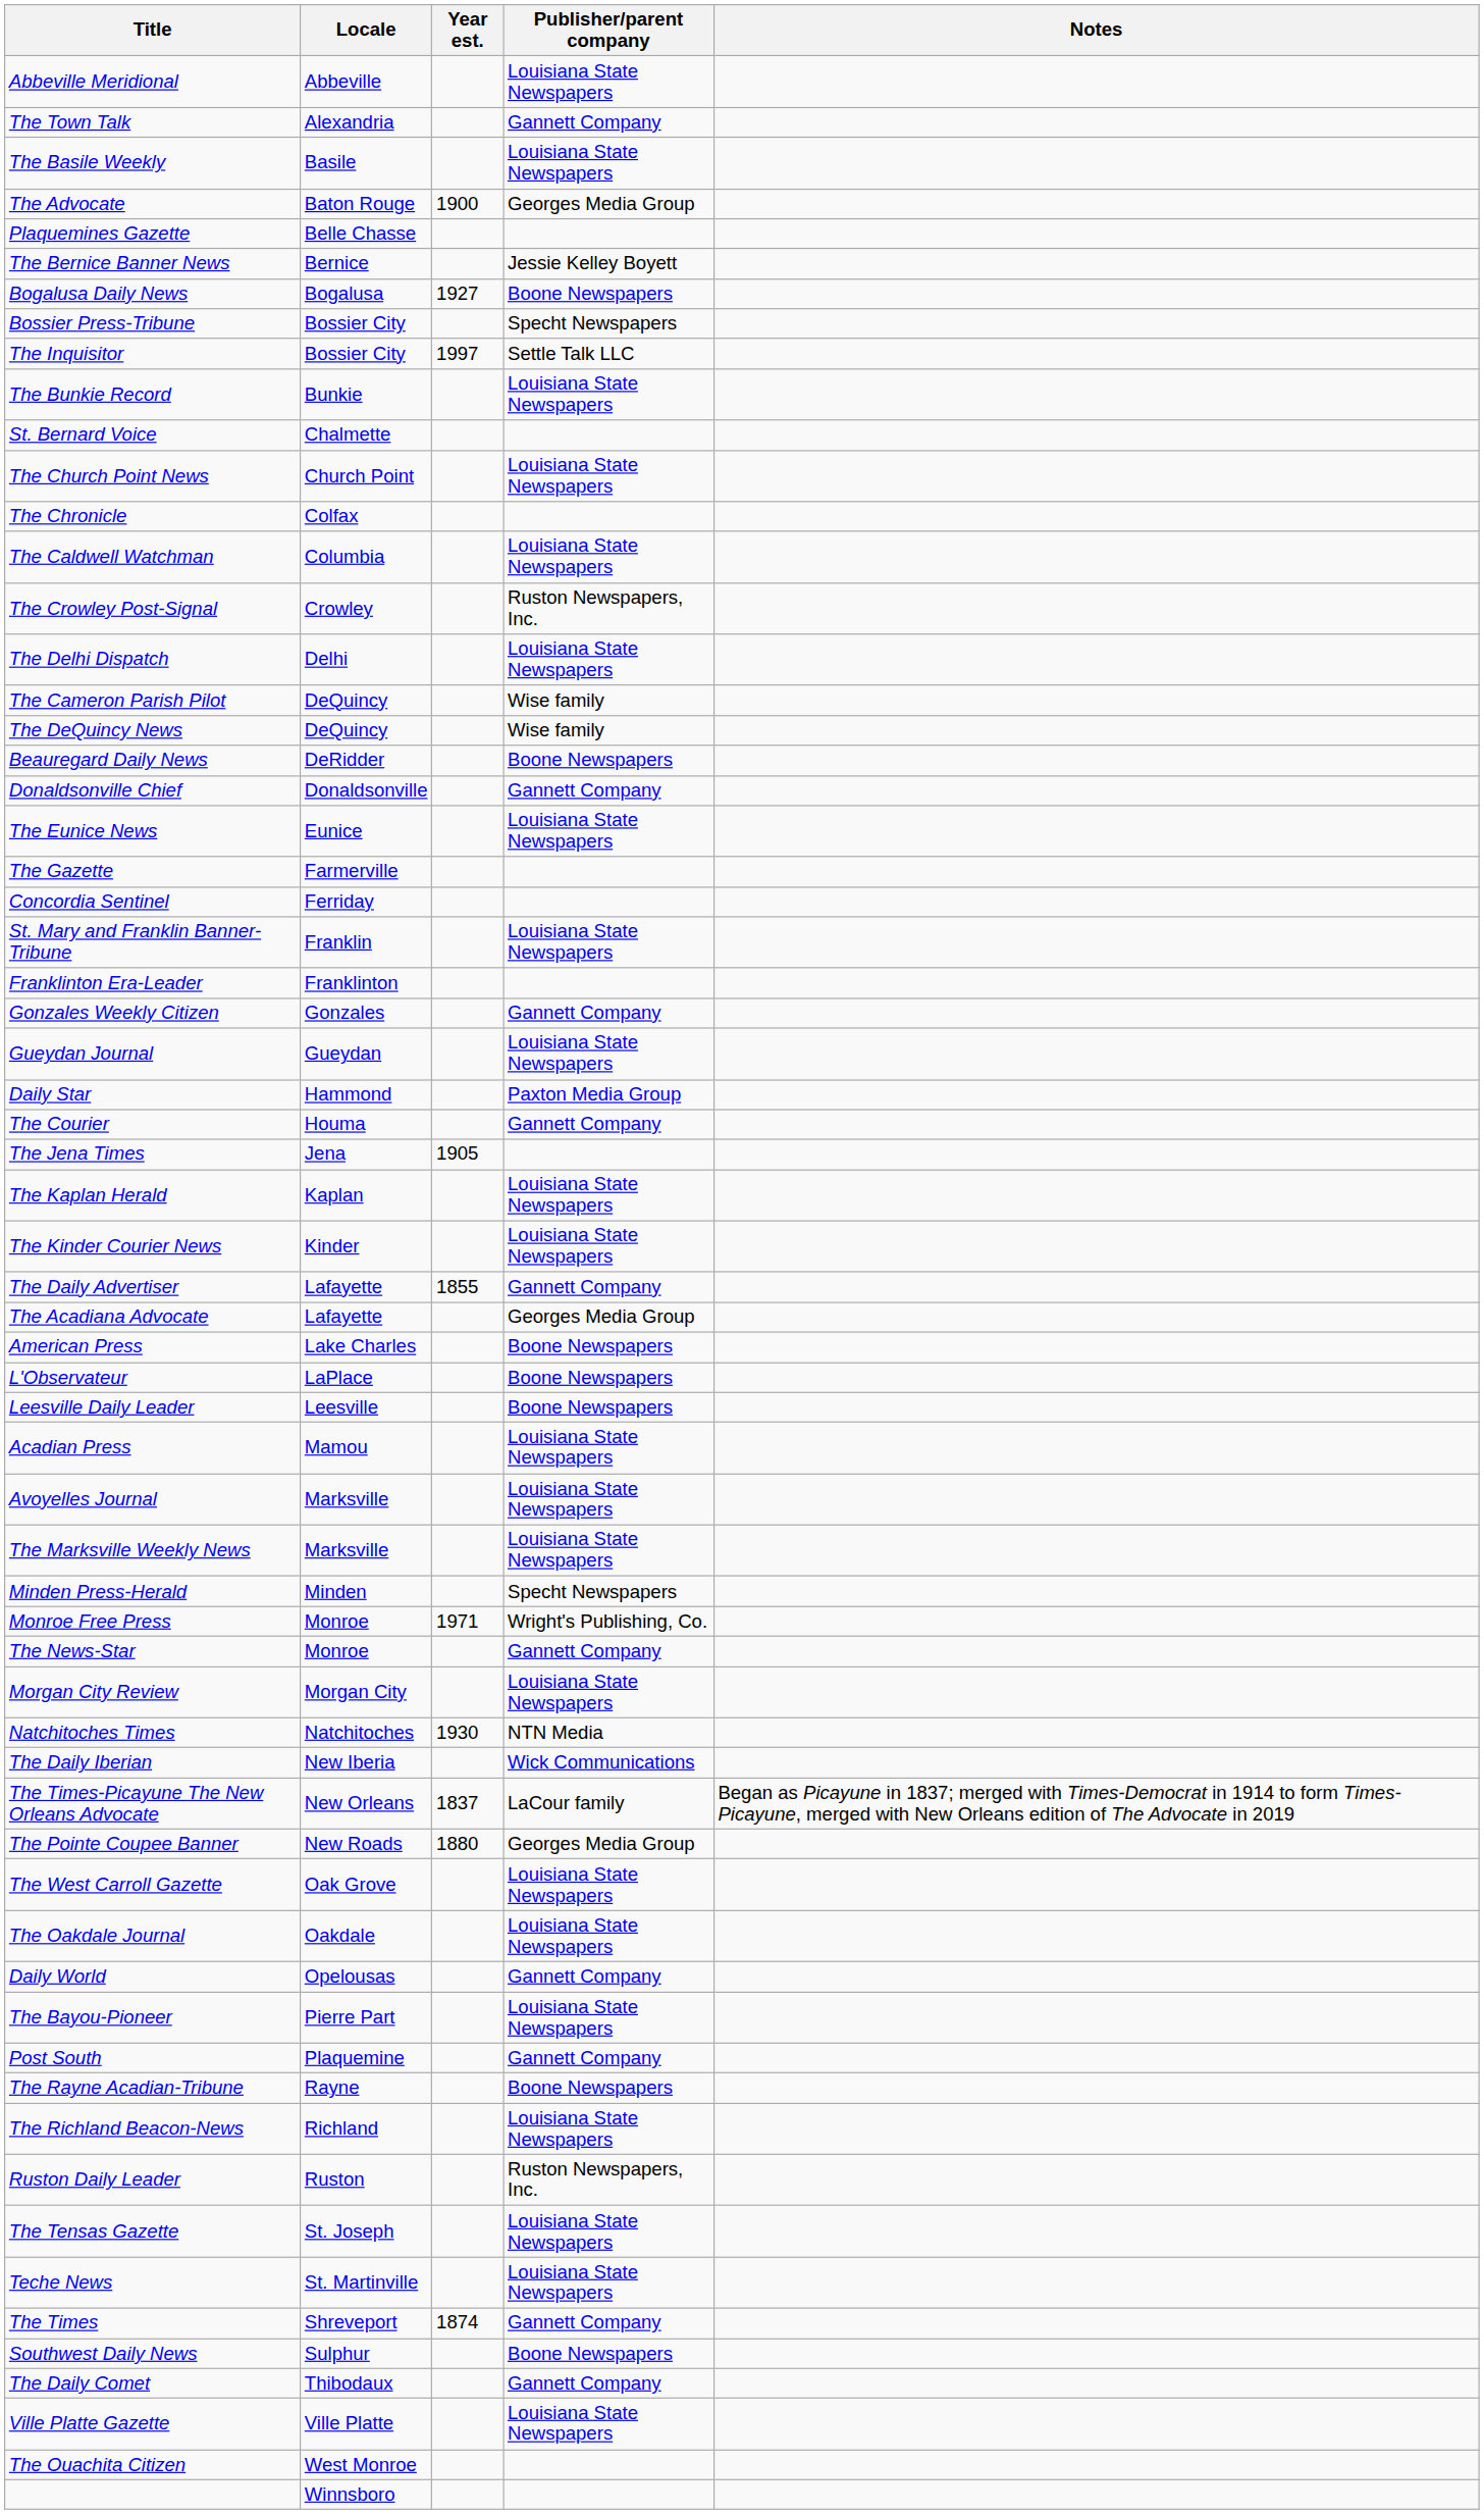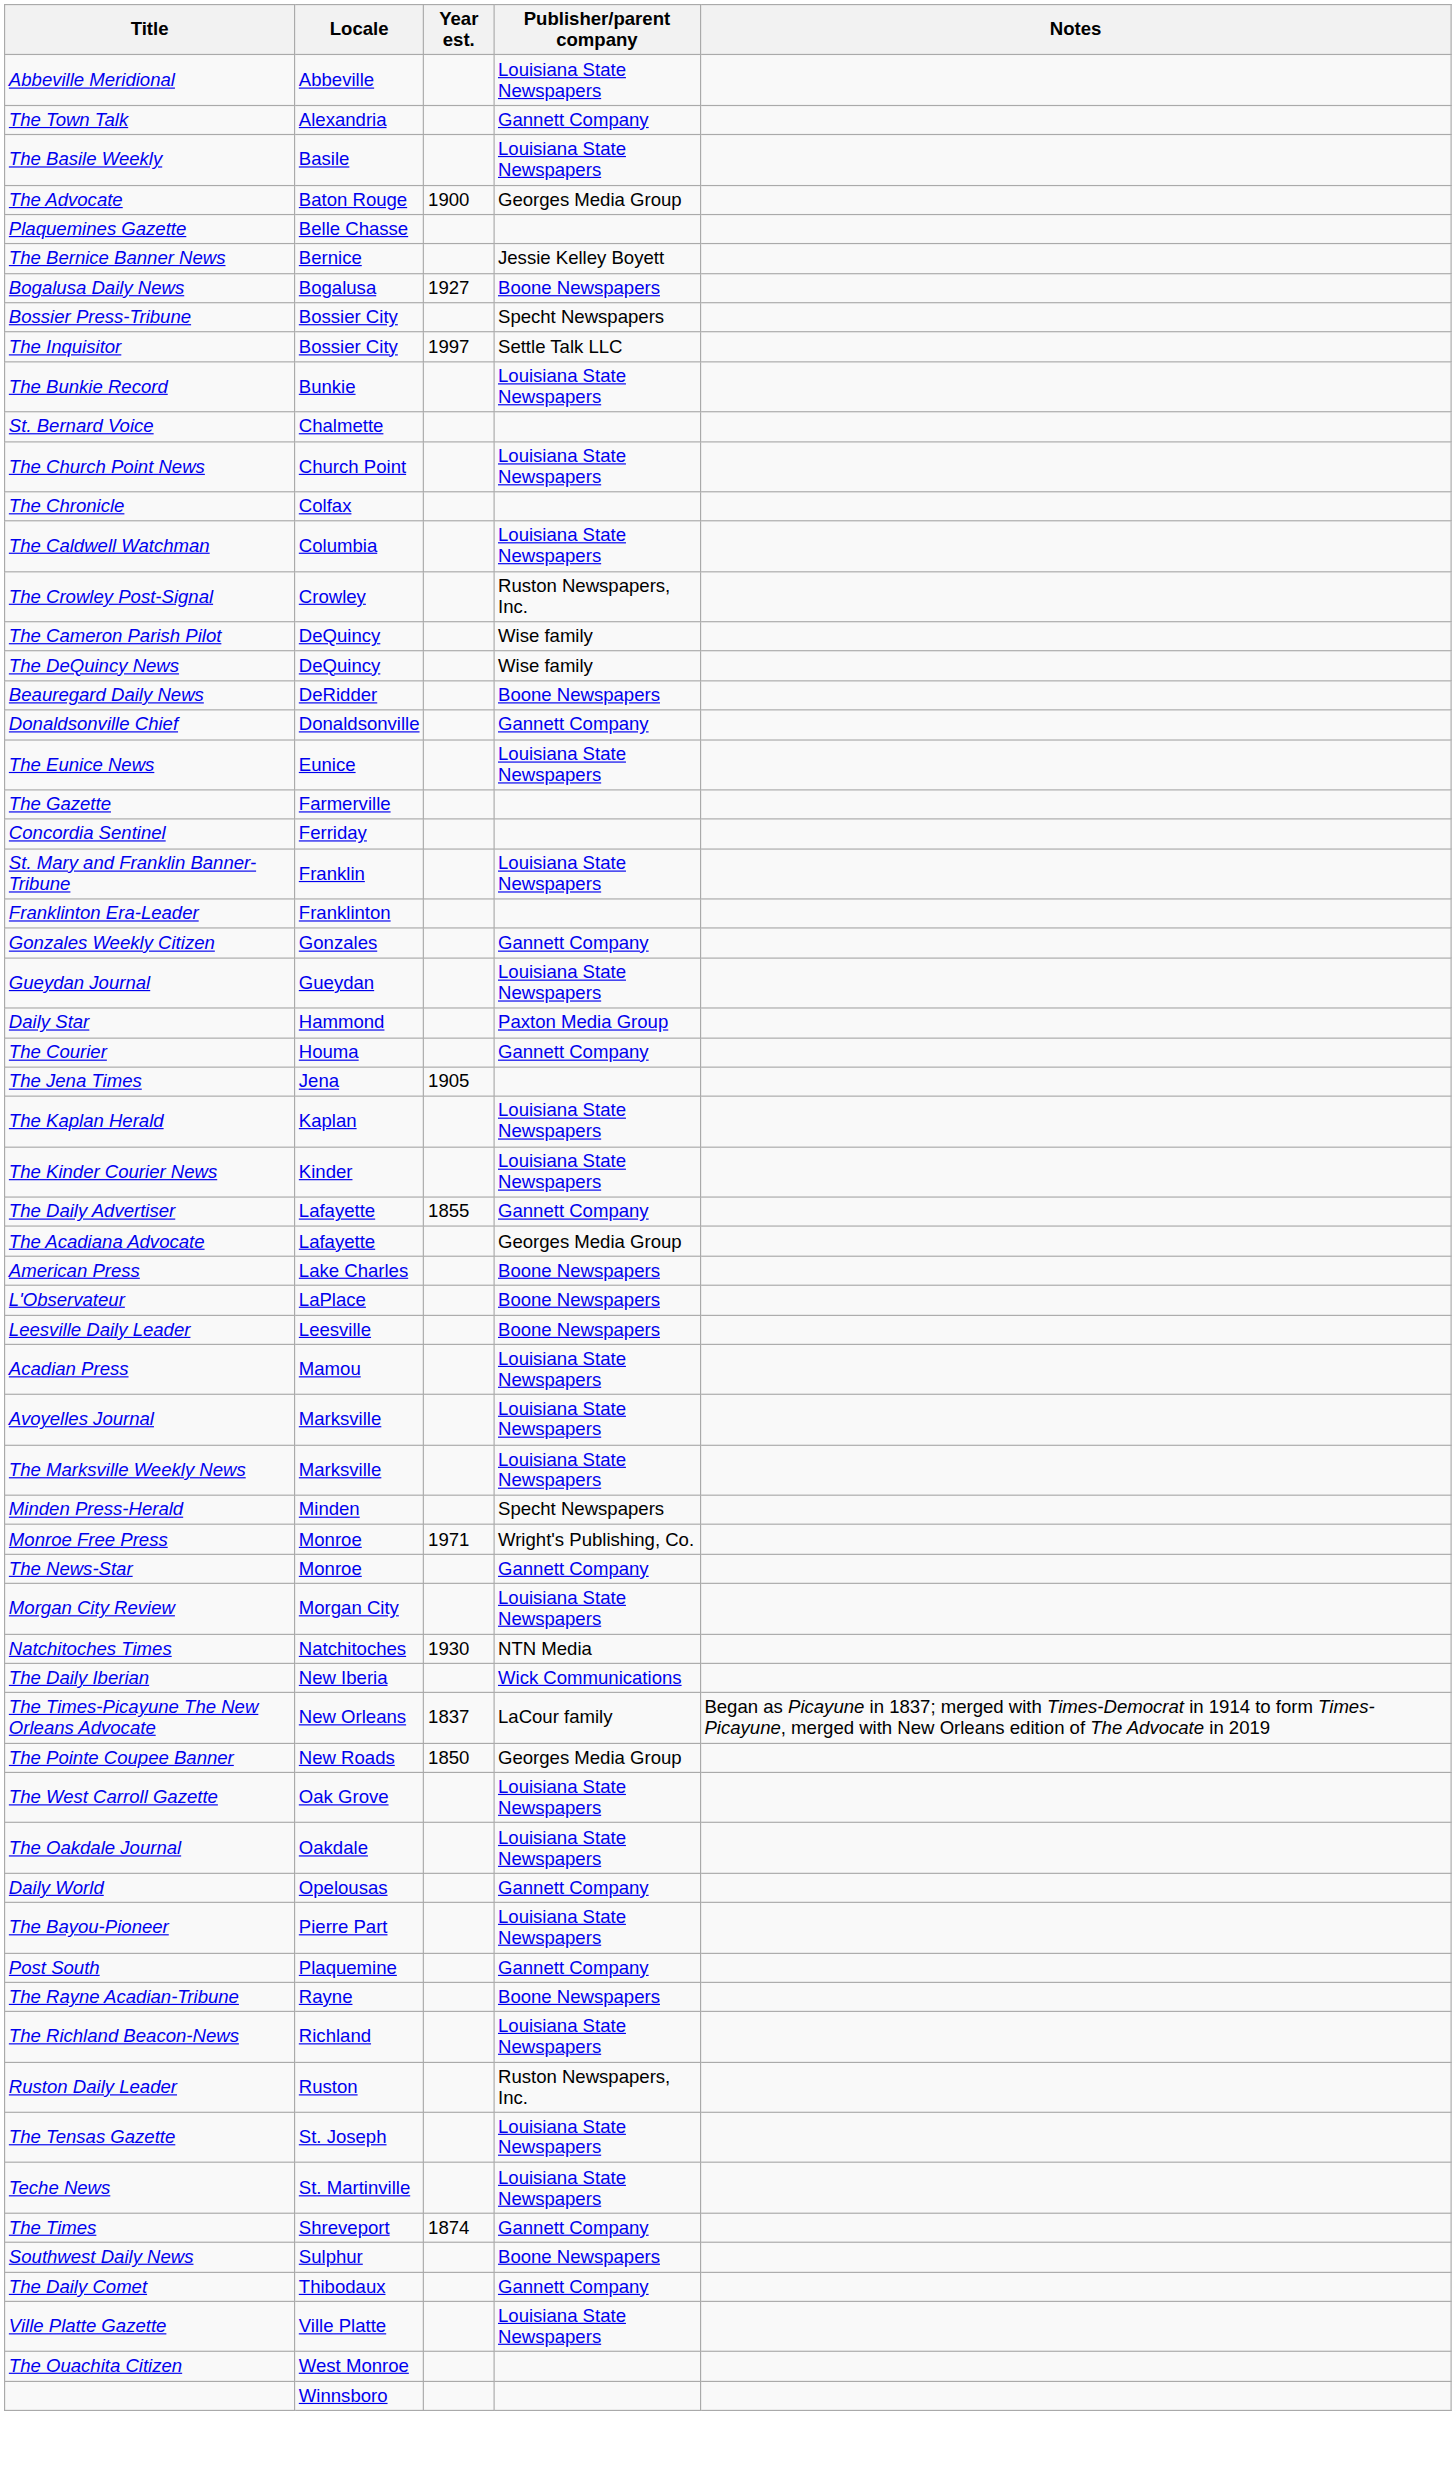- row: The Delhi Dispatch | Delhi | Louisiana State Newspapers
The Pointe Coupee Banner | Year est.: 1880 -> 1850
